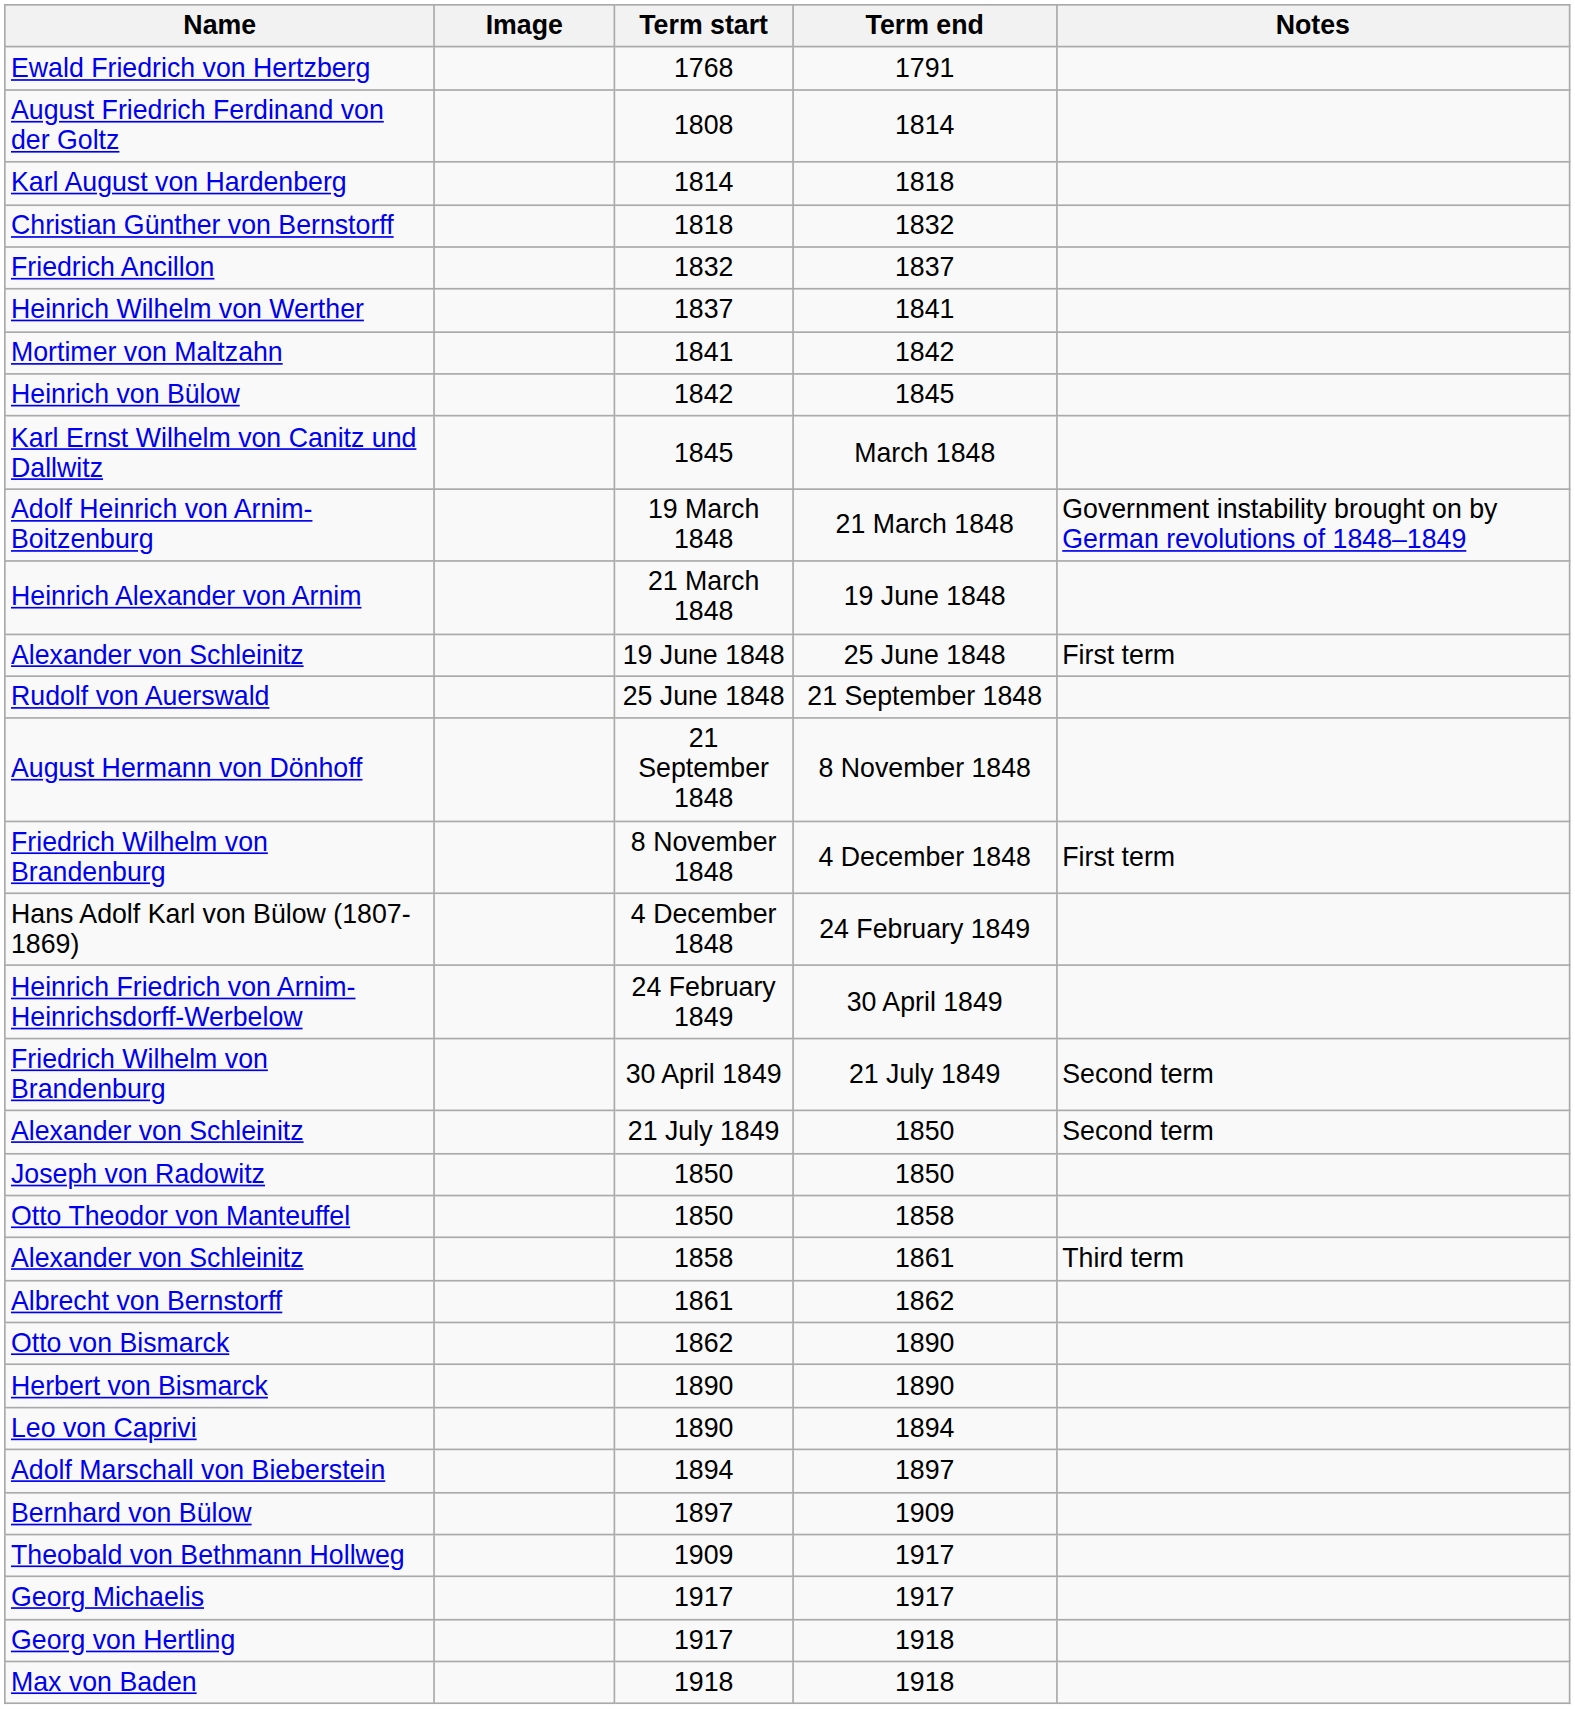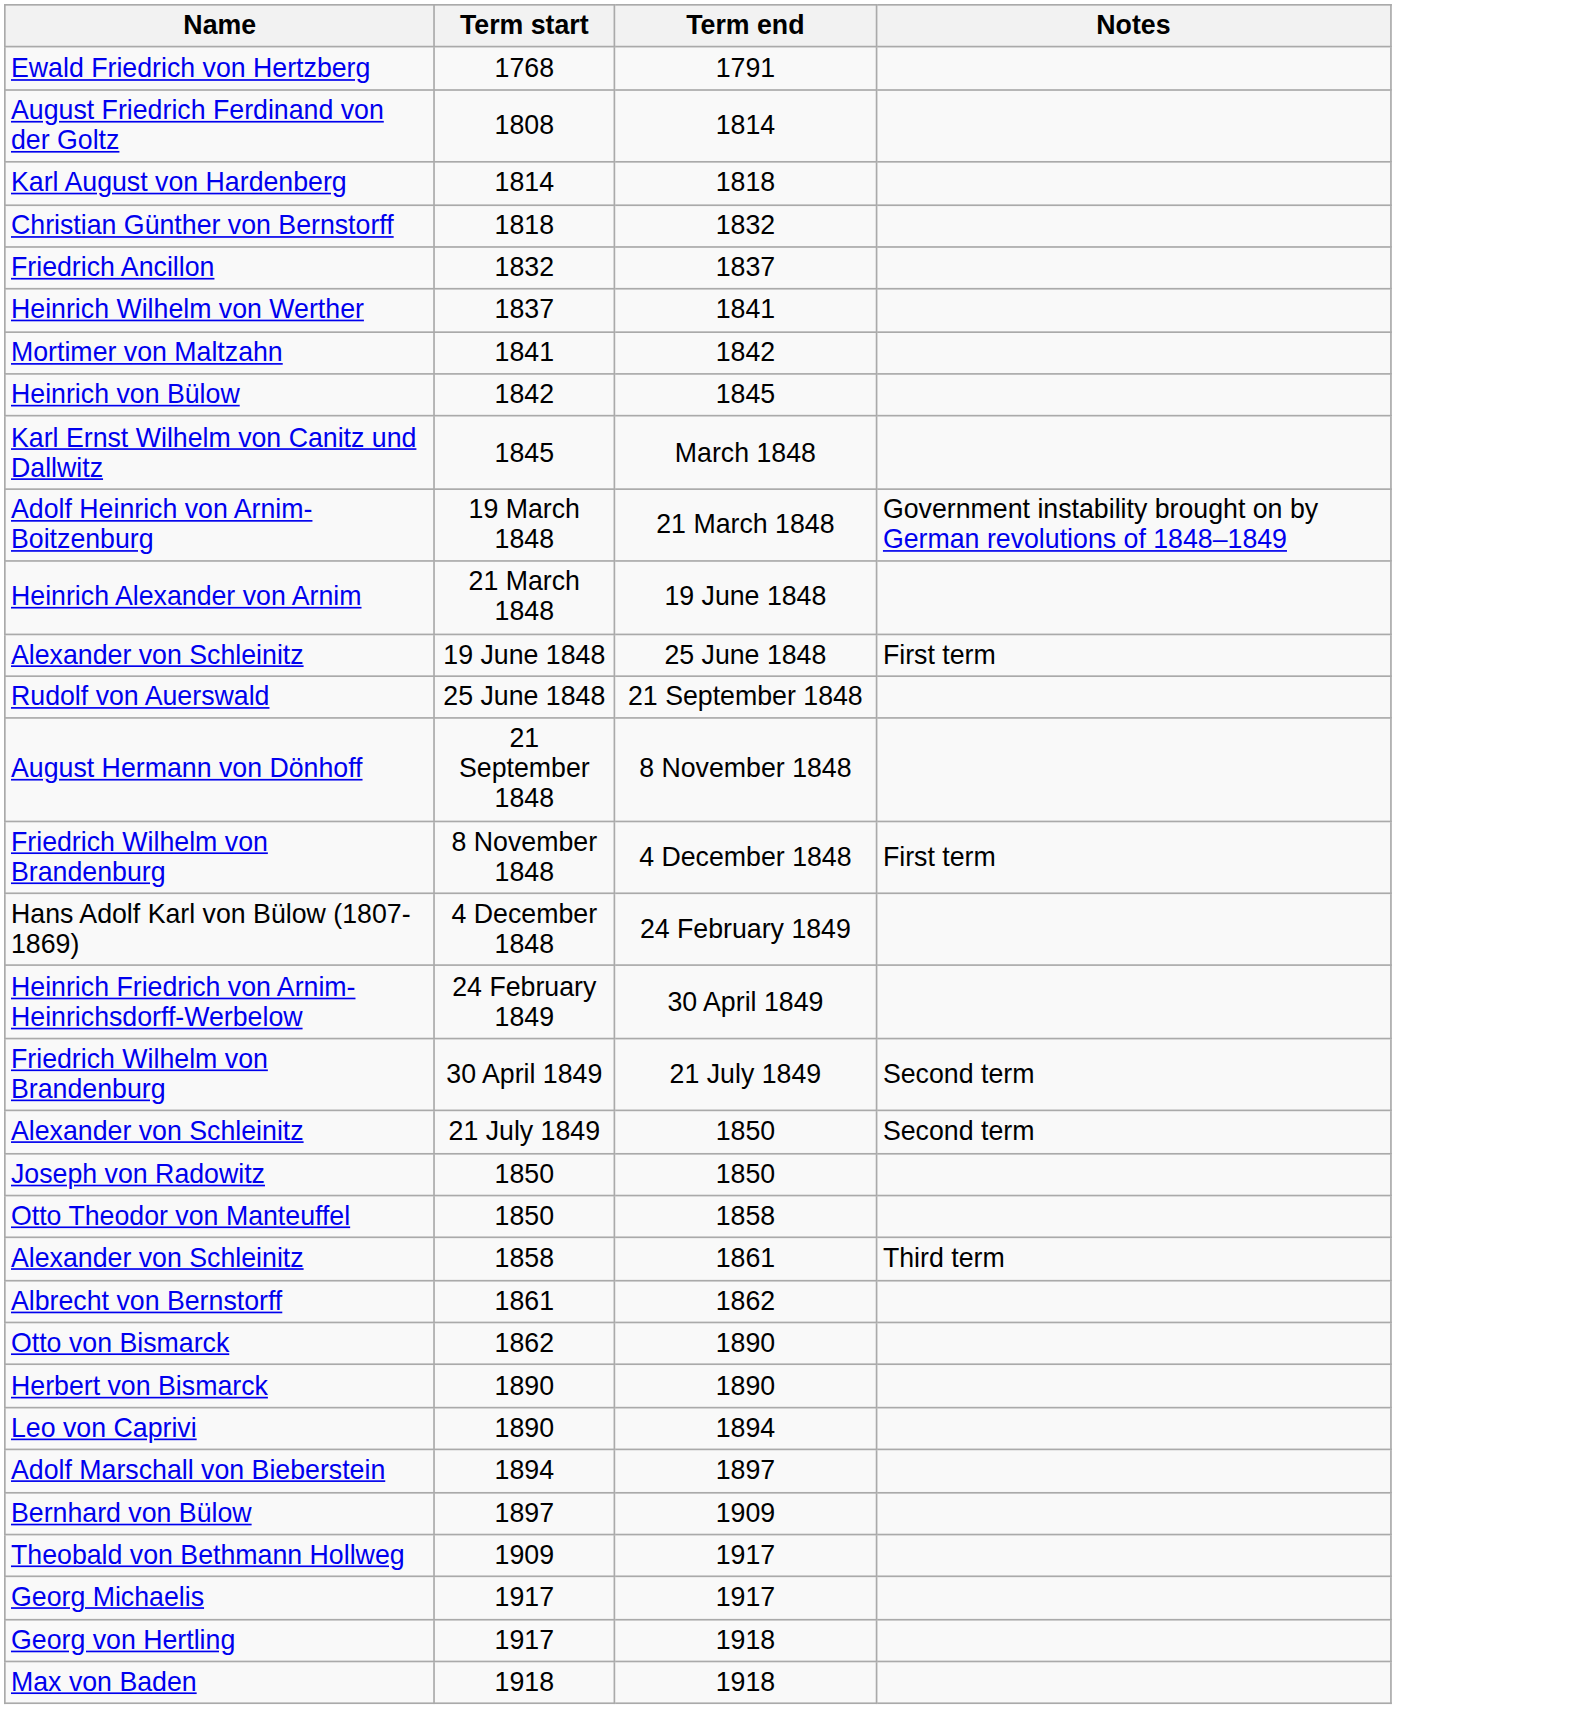- column: Image
